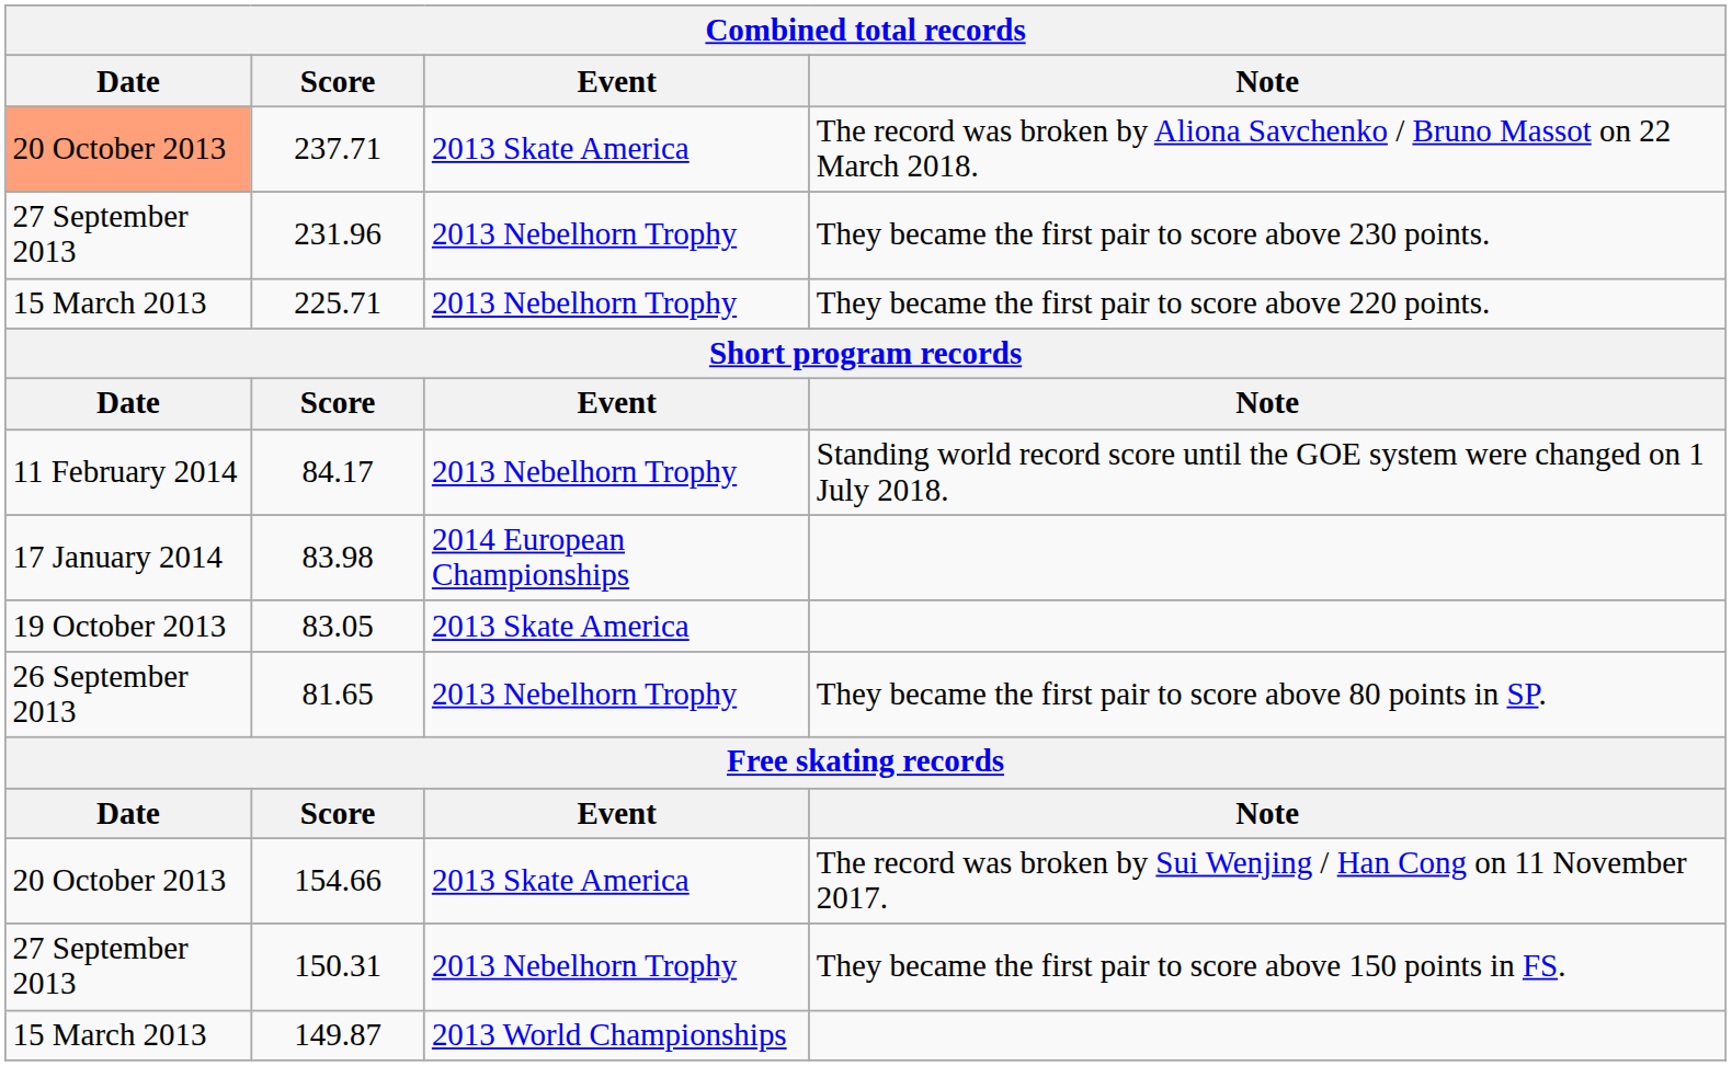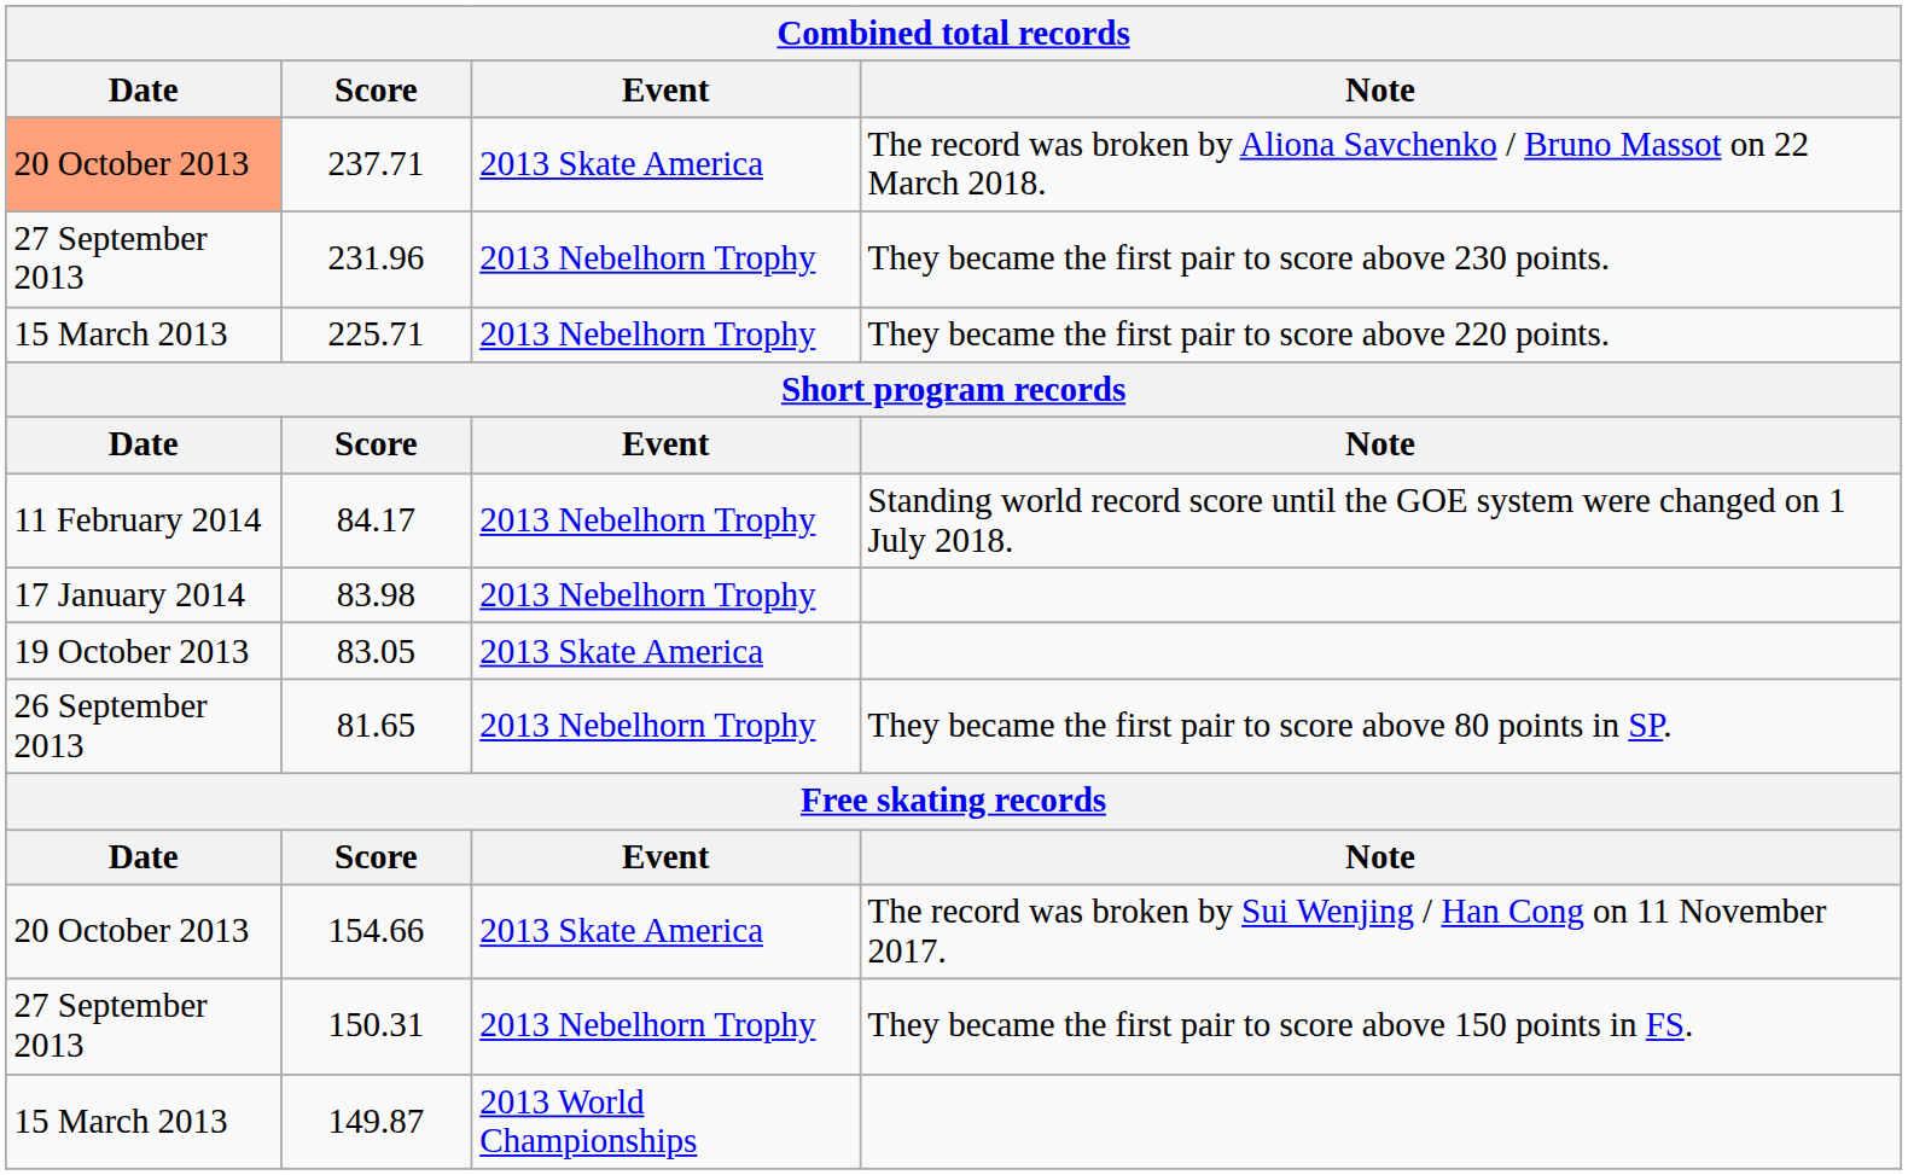83.98 | Event: 2014 European Championships -> 2013 Nebelhorn Trophy
